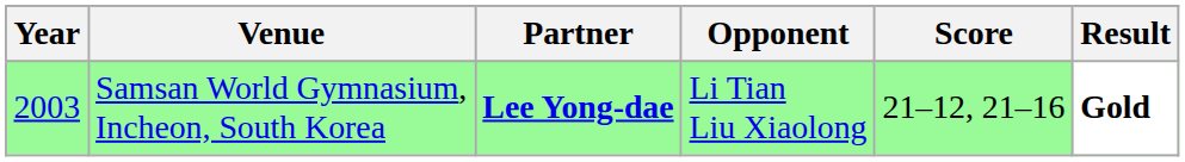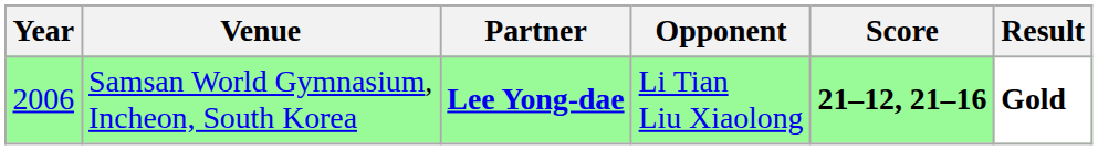Samsan World Gymnasium, Incheon, South Korea | Year: 2003 -> 2006
Samsan World Gymnasium, Incheon, South Korea | Score: normal -> bold
